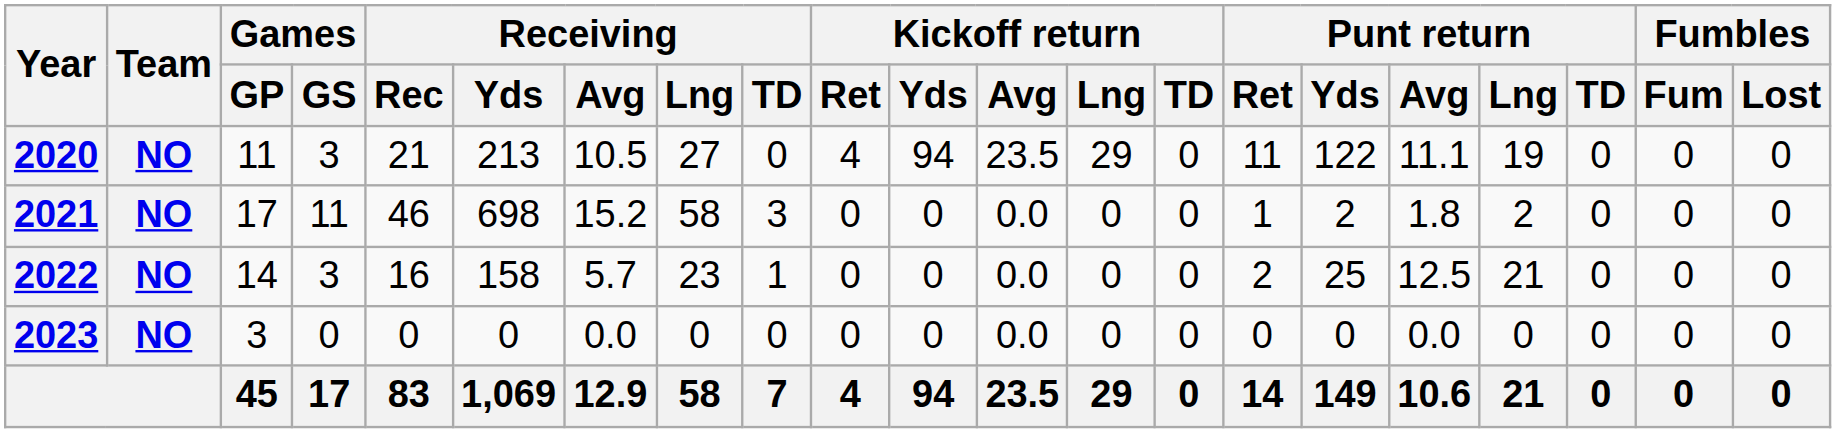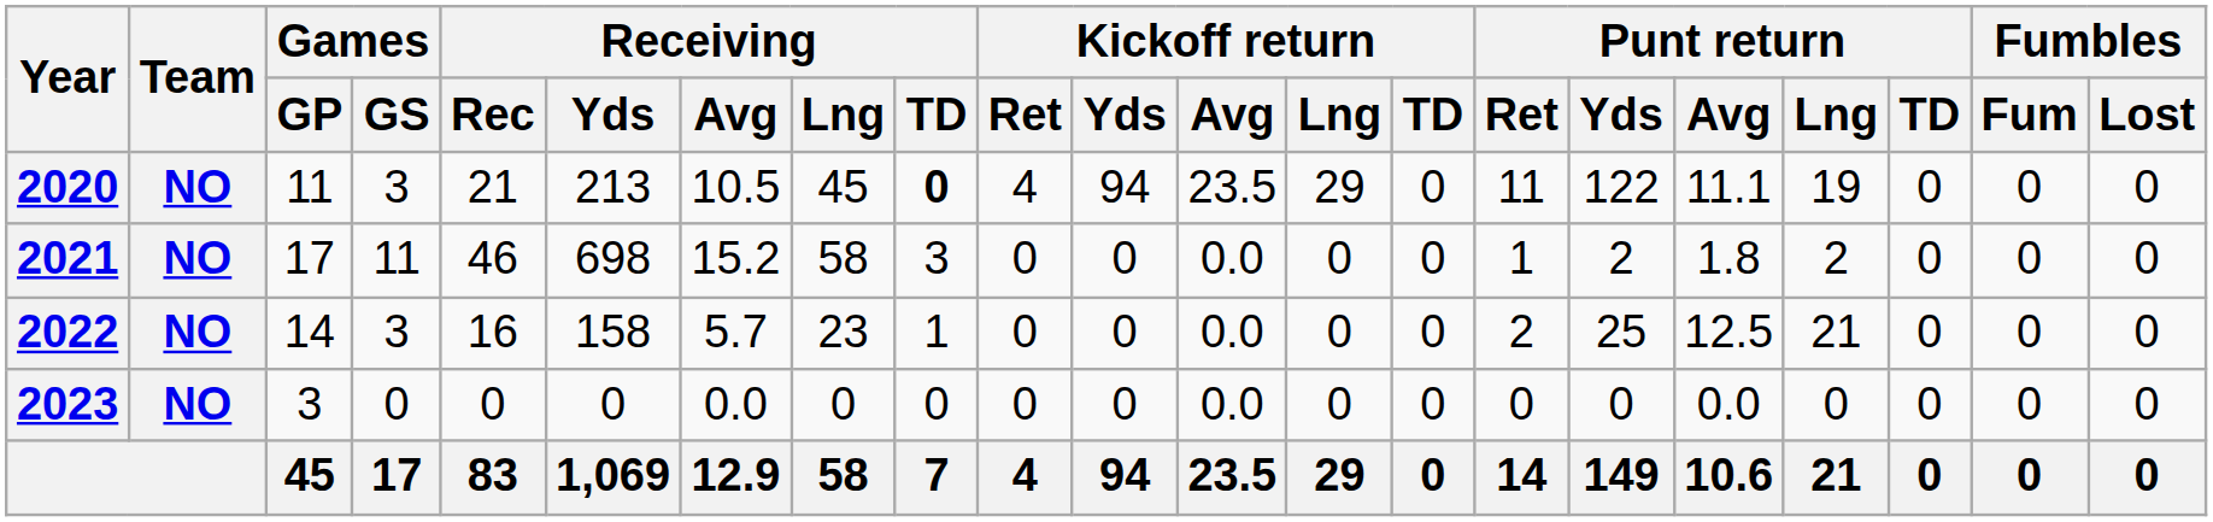2020 | Receiving / Lng: 27 -> 45
2020 | Receiving / TD: normal -> bold
